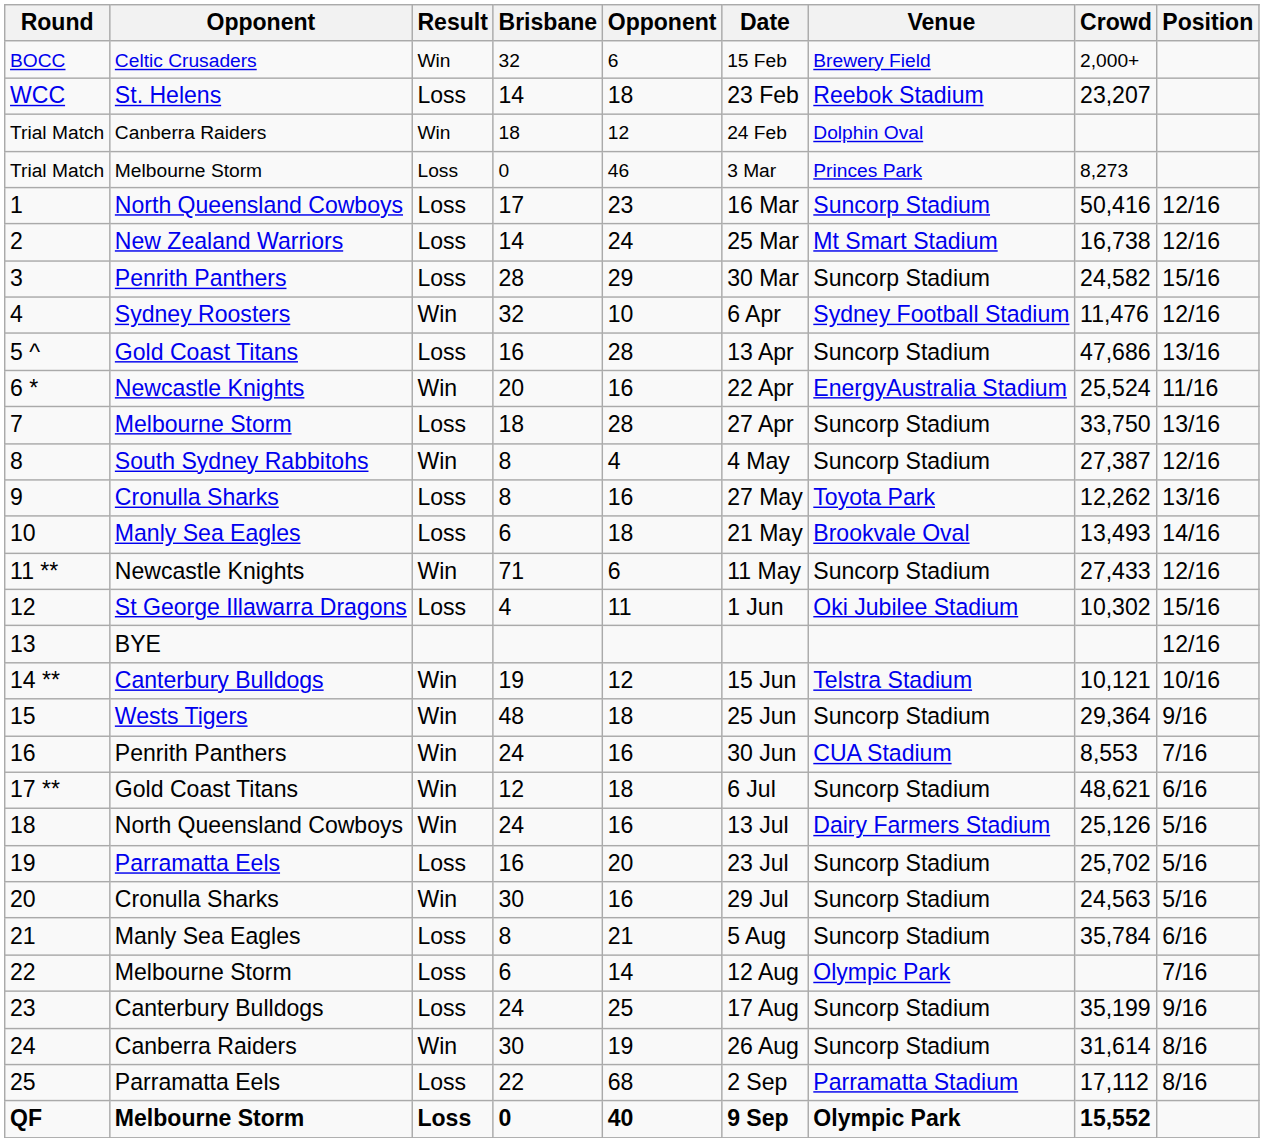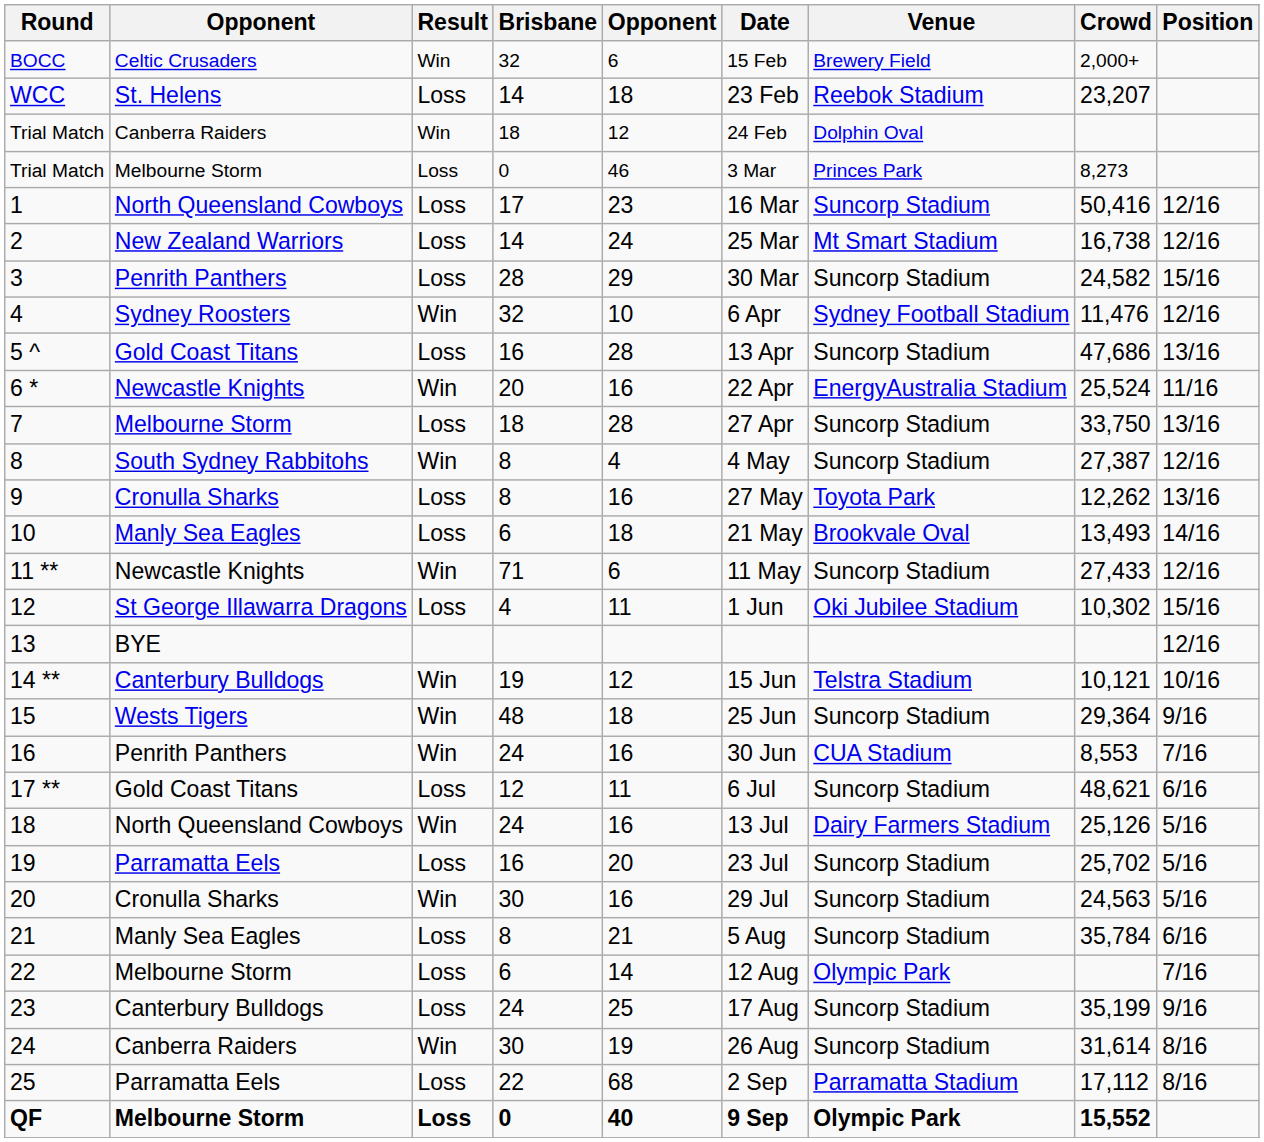17 ** | Result: Win -> Loss
17 ** | column 5: 18 -> 11
